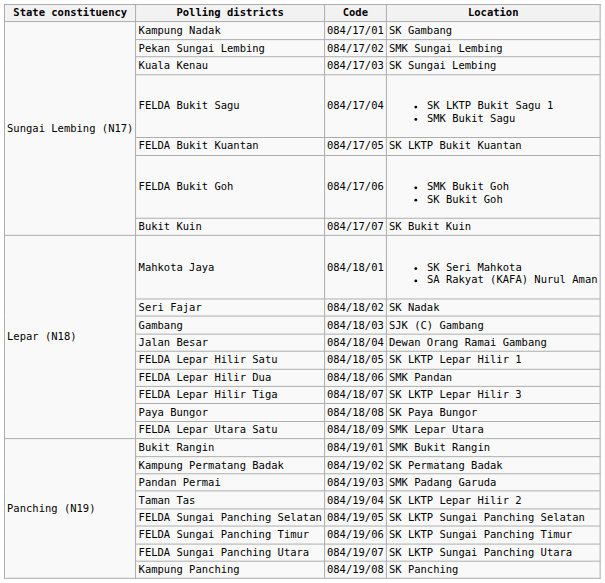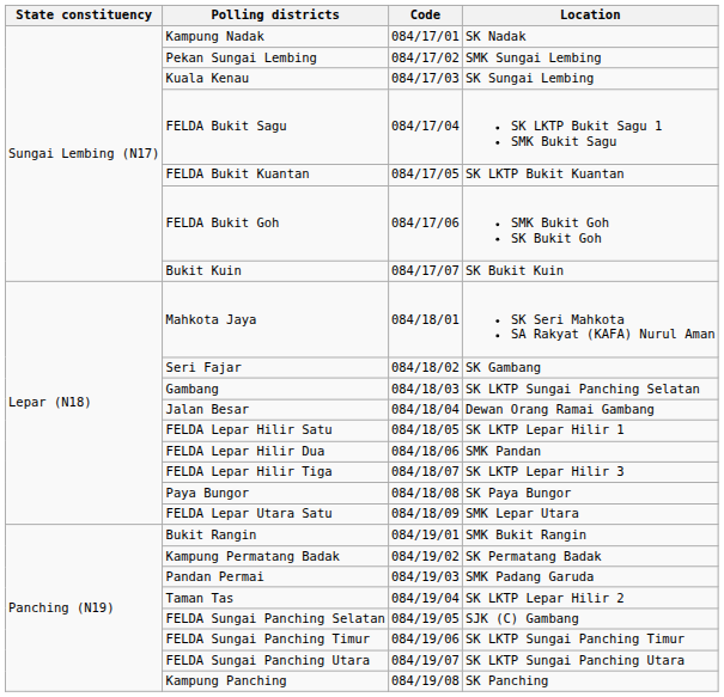Kampung Nadak | Location: SK Gambang -> SK Nadak
Seri Fajar | Location: SK Nadak -> SK Gambang
Gambang | Location: SJK (C) Gambang -> SK LKTP Sungai Panching Selatan
FELDA Sungai Panching Selatan | Location: SK LKTP Sungai Panching Selatan -> SJK (C) Gambang
